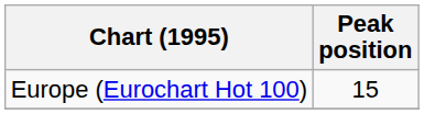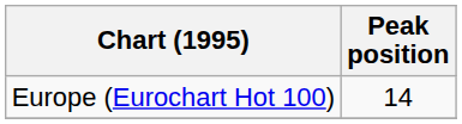Europe (Eurochart Hot 100) | Peak position: 15 -> 14
